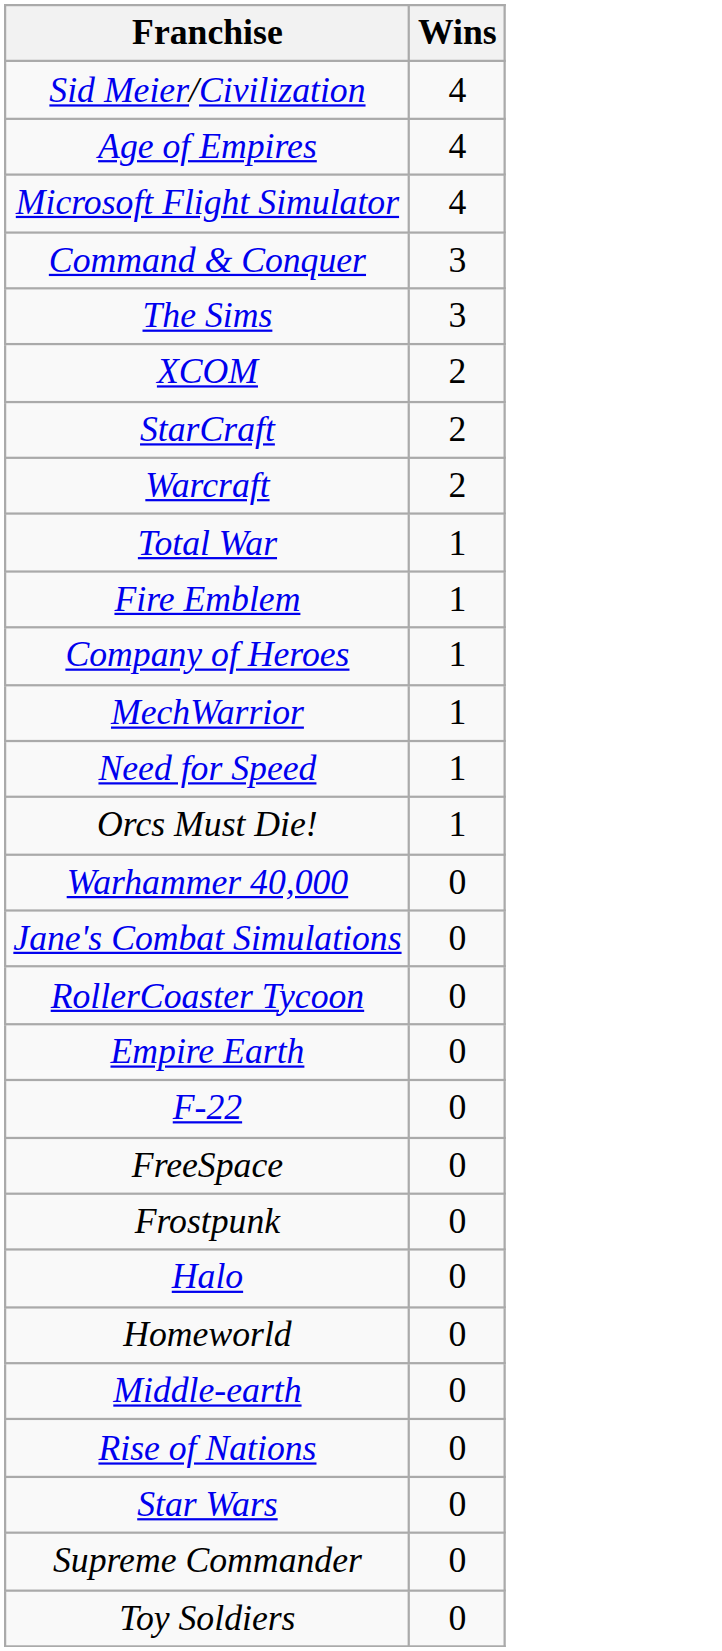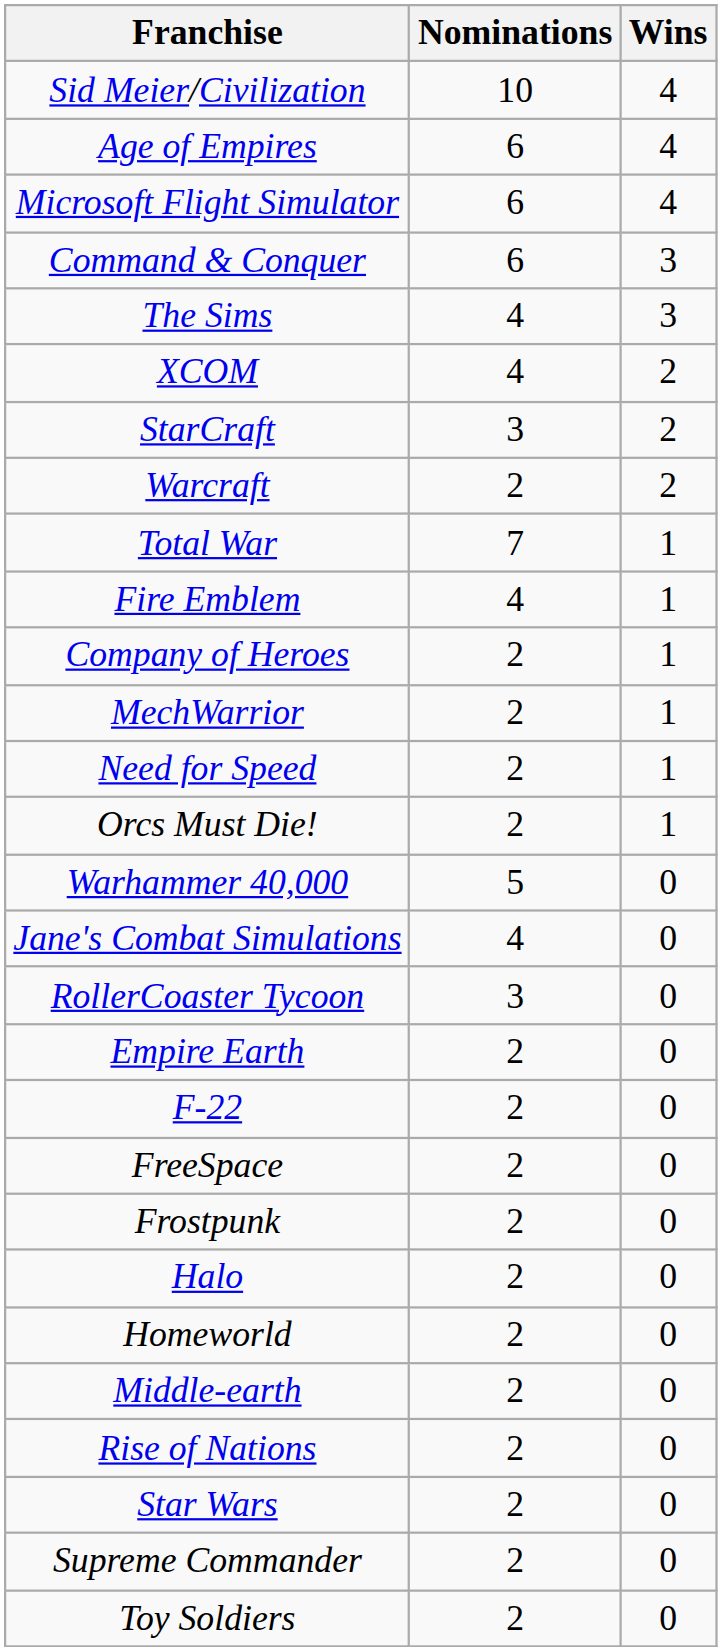+ column: Nominations | 10 | 6 | 6 | 6 | 4 | 4 | 3 | 2 | 7 | 4 | 2 | 2 | 2 | 2 | 5 | 4 | 3 | 2 | 2 | 2 | 2 | 2 | 2 | 2 | 2 | 2 | 2 | 2
